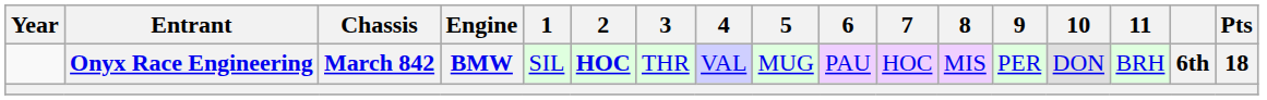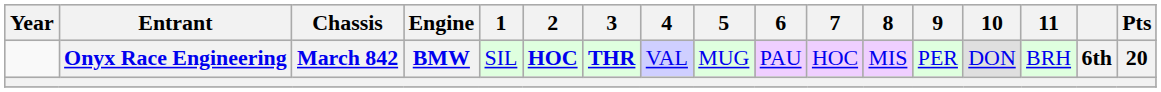Onyx Race Engineering | 3: normal -> bold
Onyx Race Engineering | Pts: 18 -> 20
